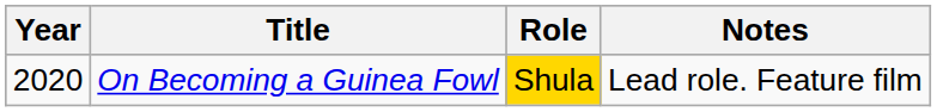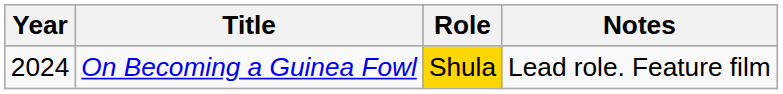On Becoming a Guinea Fowl | Year: 2020 -> 2024
